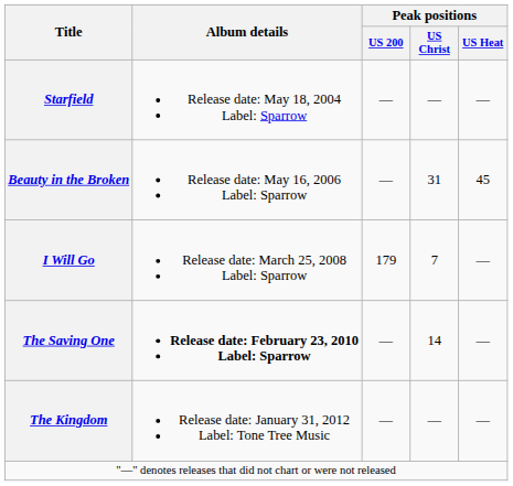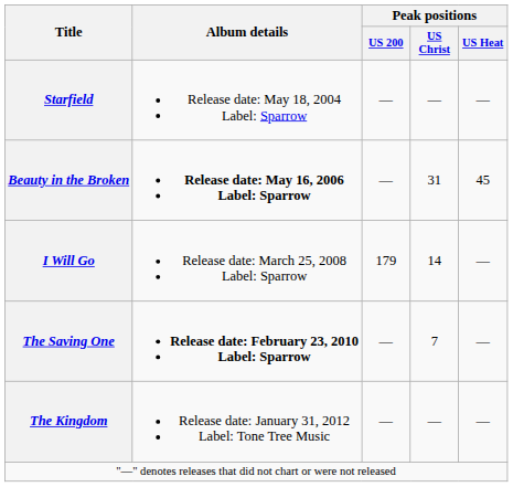Beauty in the Broken | Album details: normal -> bold
I Will Go | Peak positions / US Christ: 7 -> 14
The Saving One | Peak positions / US Christ: 14 -> 7
